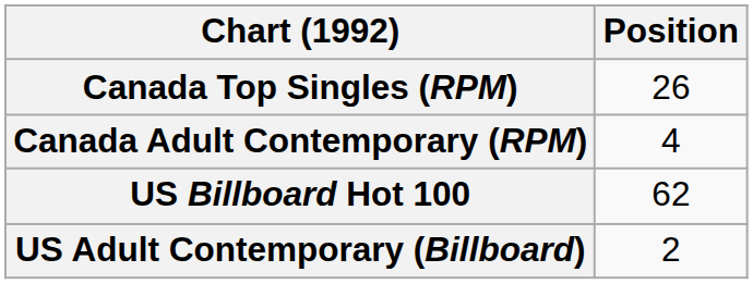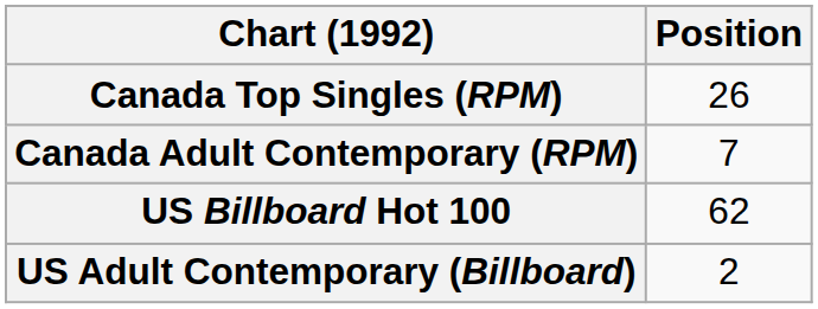Canada Adult Contemporary (RPM) | Position: 4 -> 7
